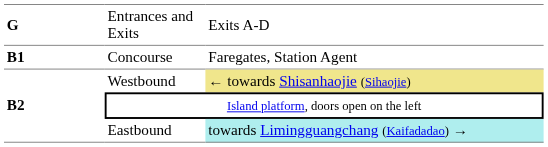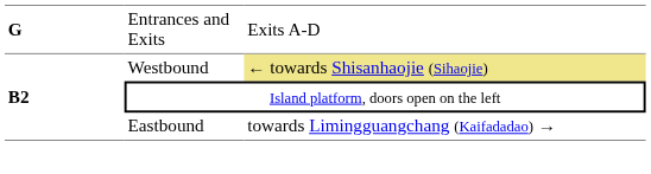- row: B1 | Concourse | Faregates, Station Agent
Eastbound | column 3: paleturquoise background -> no background
